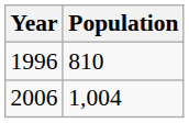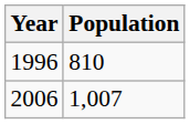2006 | Population: 1,004 -> 1,007
